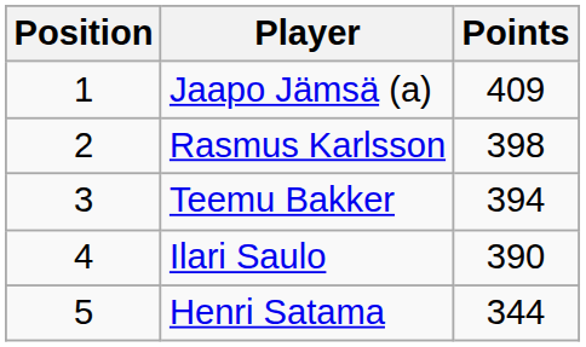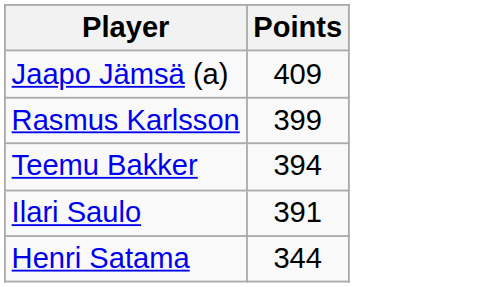- column: Position | 1 | 2 | 3 | 4 | 5
Rasmus Karlsson | Points: 398 -> 399
Ilari Saulo | Points: 390 -> 391
